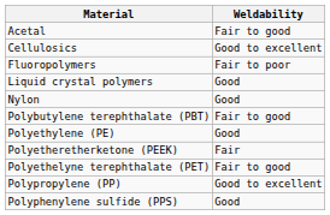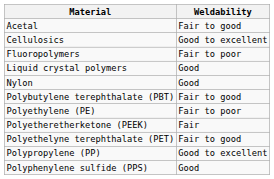Polyethylene (PE) | Weldability: Good -> Fair to poor
